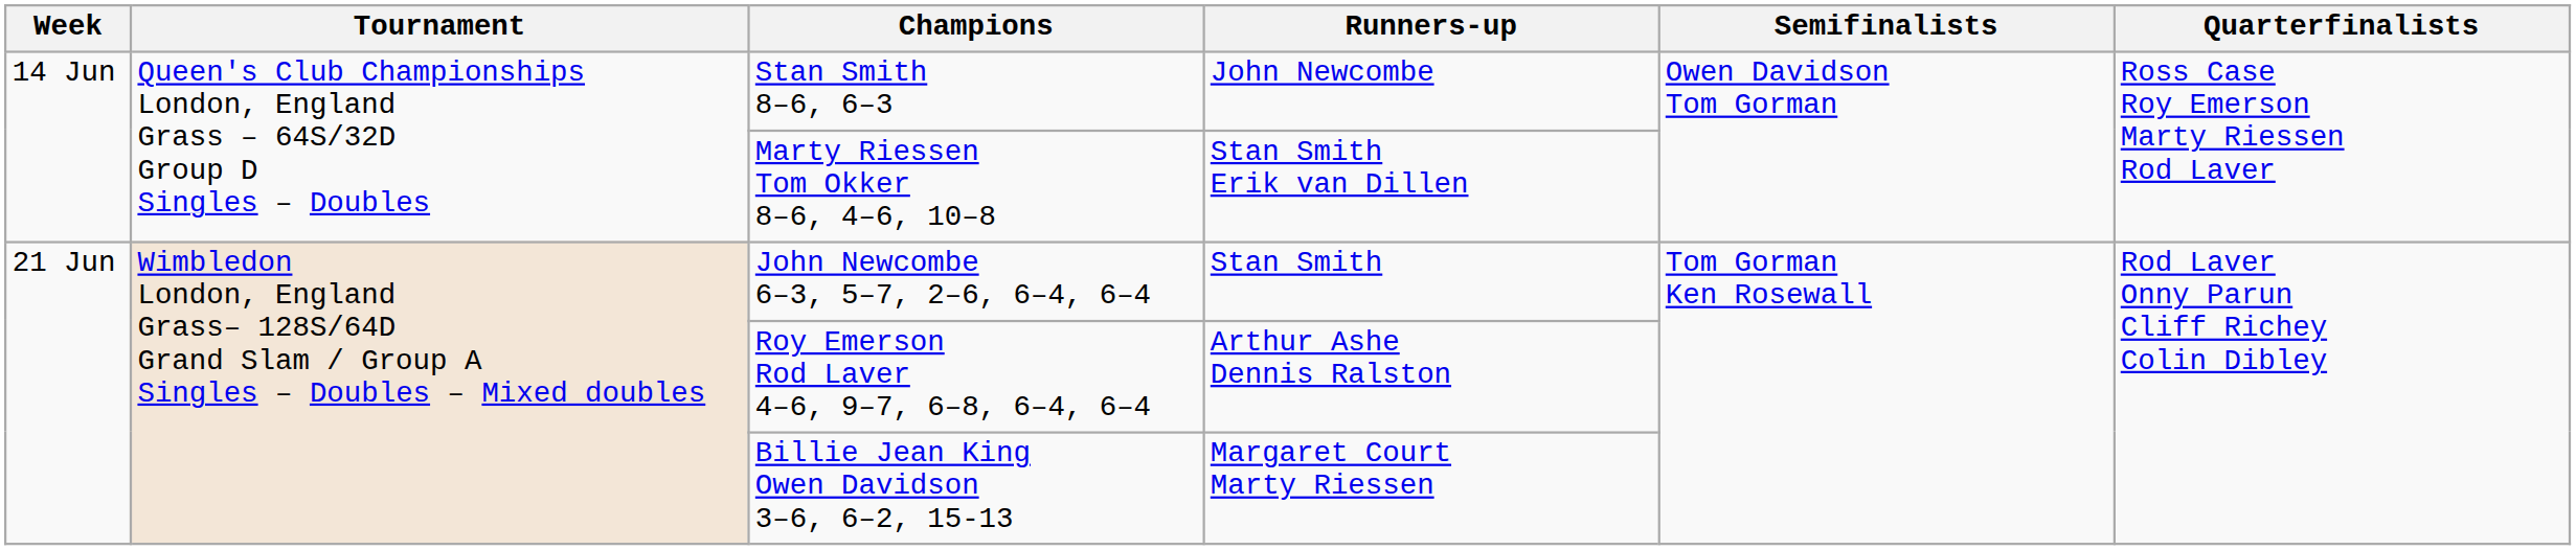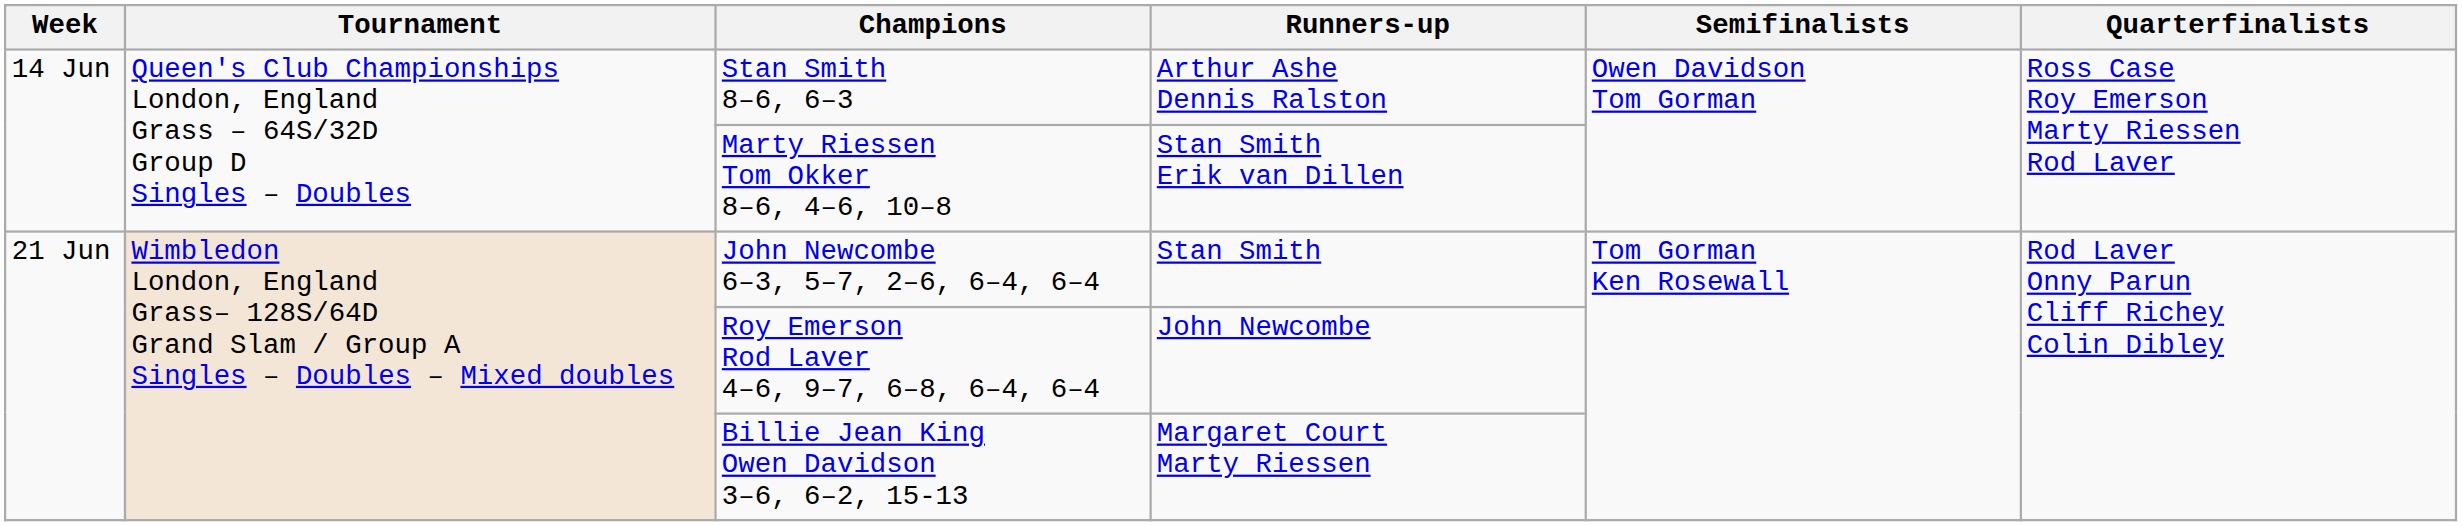Stan Smith 8–6, 6–3 | Runners-up: John Newcombe -> Arthur Ashe Dennis Ralston
Roy Emerson Rod Laver 4–6, 9–7, 6–8, 6–4, 6–4 | Runners-up: Arthur Ashe Dennis Ralston -> John Newcombe
